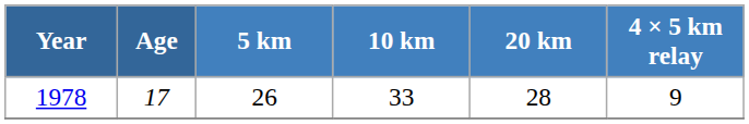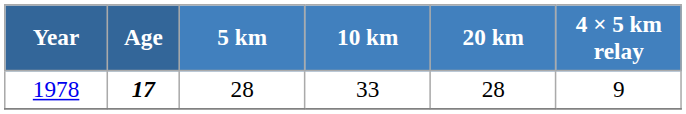1978 | Age: normal -> bold
1978 | 5 km: 26 -> 28
